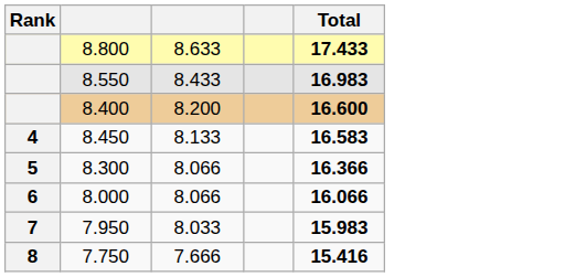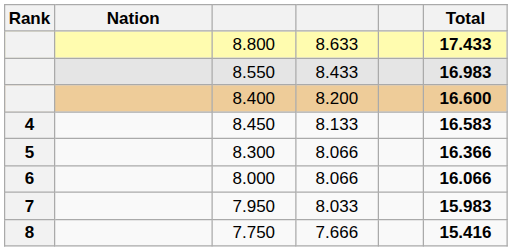+ column: Nation
